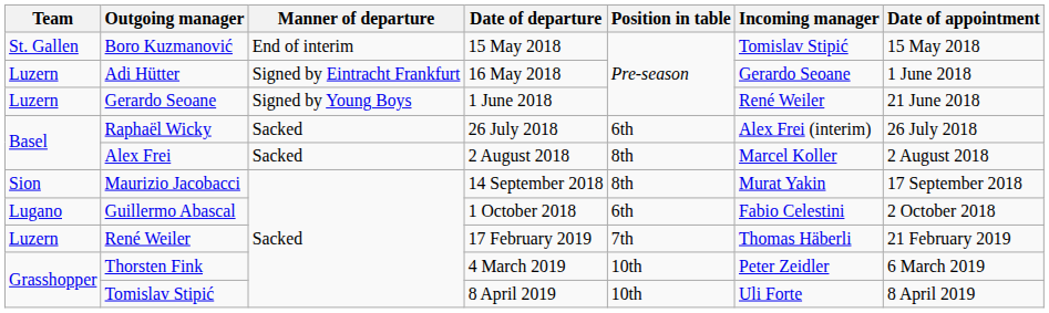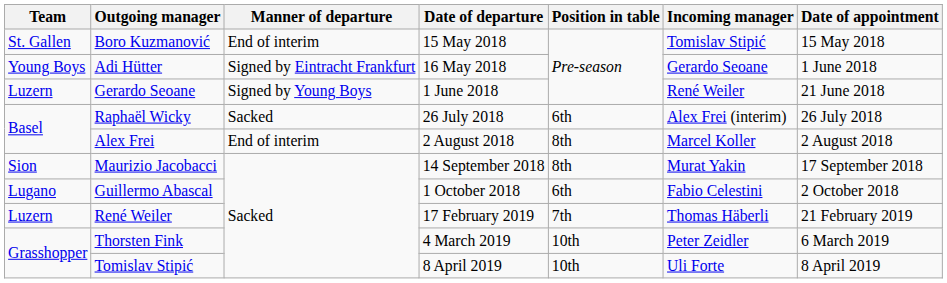Adi Hütter | Team: Luzern -> Young Boys
Alex Frei | Manner of departure: Sacked -> End of interim
